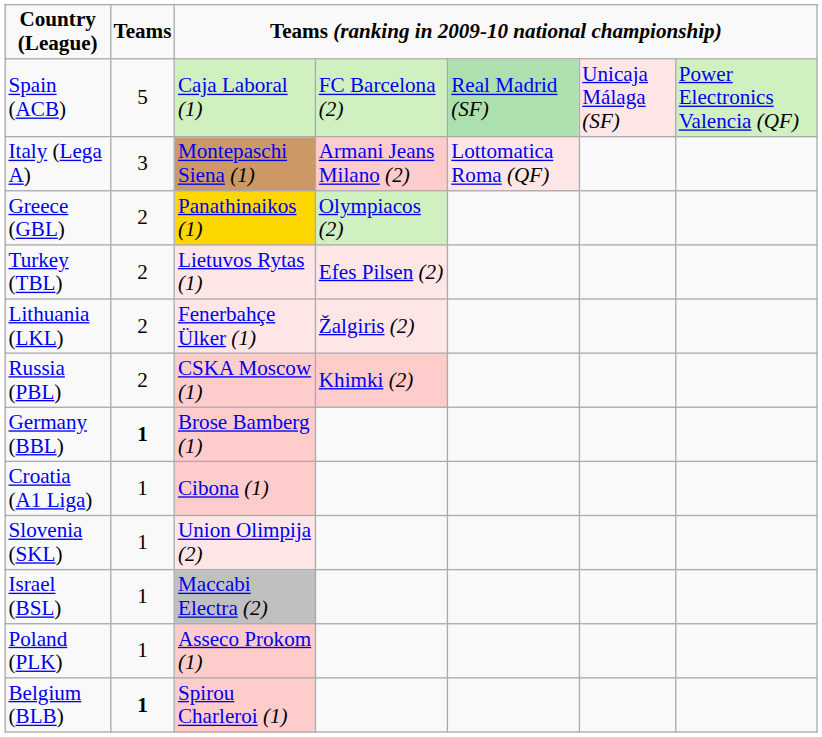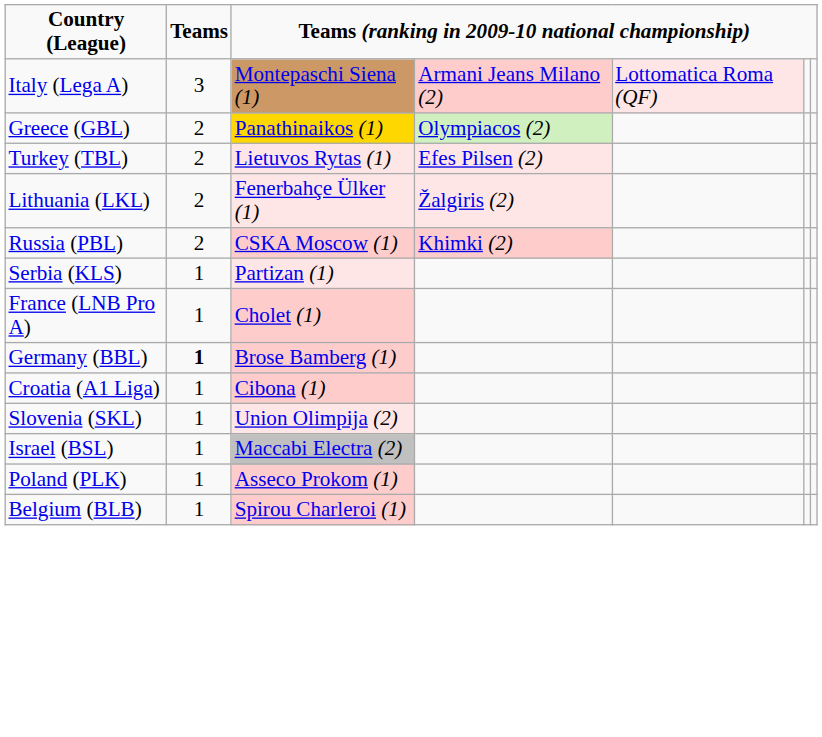- row: Spain (ACB) | 5 | Caja Laboral (1) | FC Barcelona (2) | Real Madrid (SF) | Unicaja Málaga (SF) | Power Electronics Valencia (QF)
+ row: Serbia (KLS) | 1 | Partizan (1)
+ row: France (LNB Pro A) | 1 | Cholet (1)
Belgium (BLB) | Teams: bold -> normal
